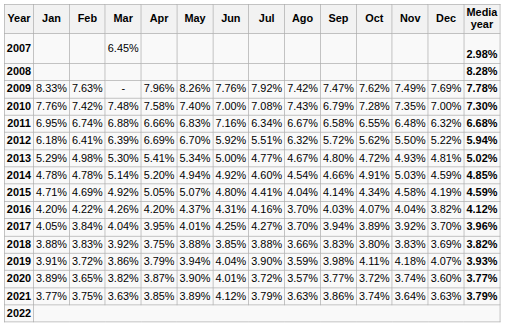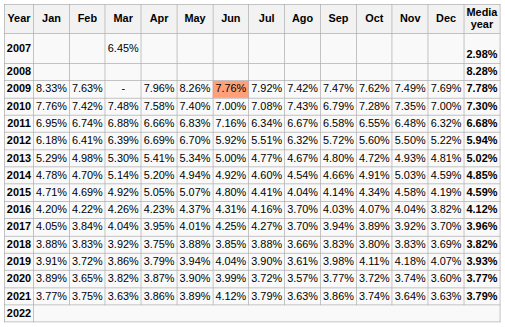2009 | Jun: no background -> lightsalmon background
2012 | Oct: 5.62% -> 5.60%
2014 | Feb: 4.78% -> 4.70%
2016 | Apr: 4.20% -> 4.23%
2019 | Ago: 3.59% -> 3.61%
2020 | Jun: 4.01% -> 3.99%
2021 | Apr: 3.85% -> 3.86%
